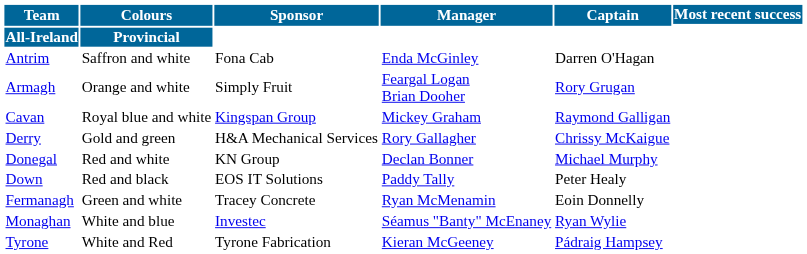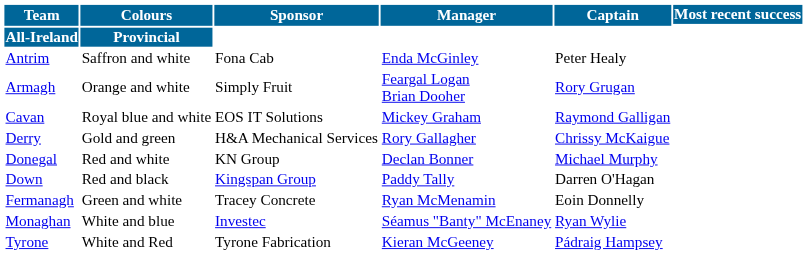Antrim | Captain: Darren O'Hagan -> Peter Healy
Cavan | Sponsor: Kingspan Group -> EOS IT Solutions
Down | Sponsor: EOS IT Solutions -> Kingspan Group
Down | Captain: Peter Healy -> Darren O'Hagan
